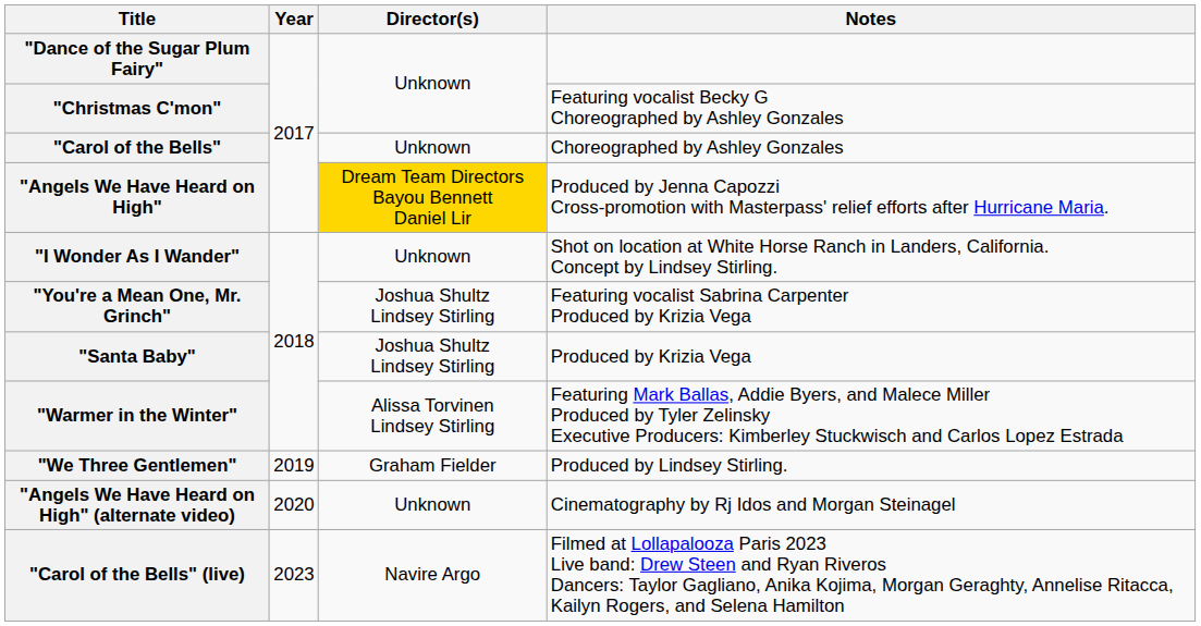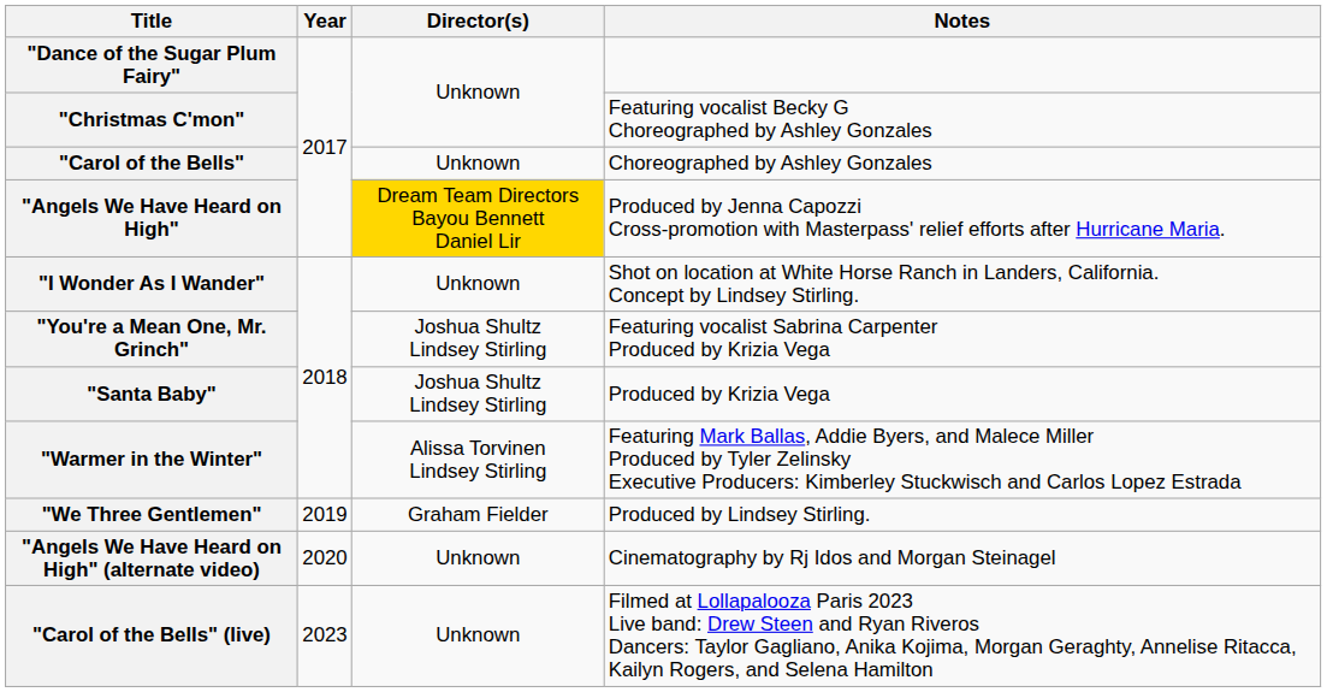"Carol of the Bells" (live) | Director(s): Navire Argo -> Unknown
